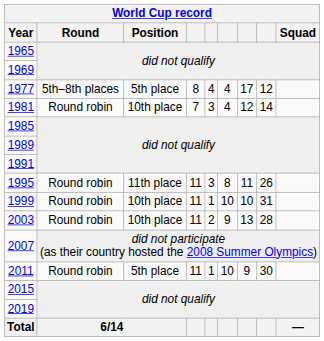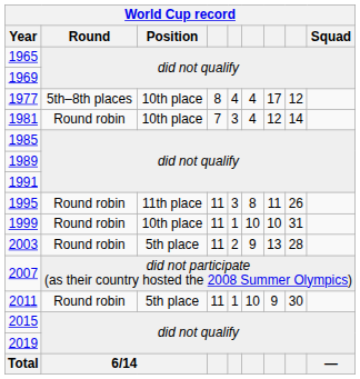1977 | Position: 5th place -> 10th place
2003 | Position: 10th place -> 5th place
